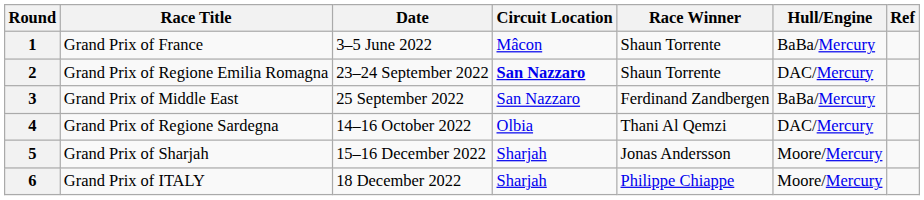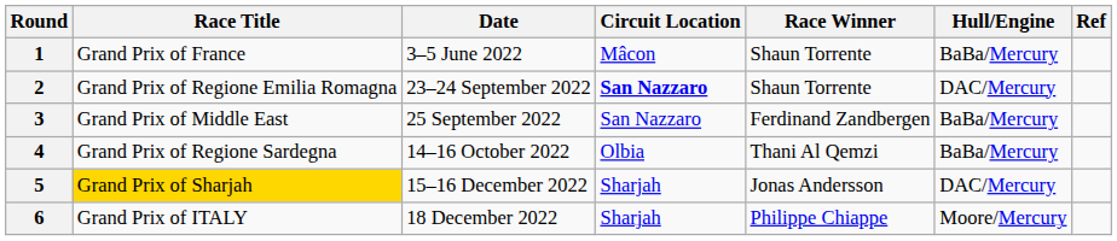4 | Hull/Engine: DAC/Mercury -> BaBa/Mercury
5 | Race Title: no background -> gold background
5 | Hull/Engine: Moore/Mercury -> DAC/Mercury
